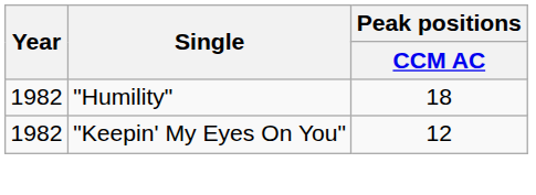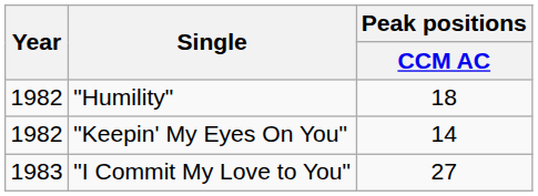"Keepin' My Eyes On You" | Peak positions / CCM AC: 12 -> 14
+ row: 1983 | "I Commit My Love to You" | 27
